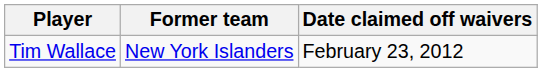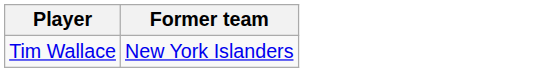- column: Date claimed off waivers | February 23, 2012
